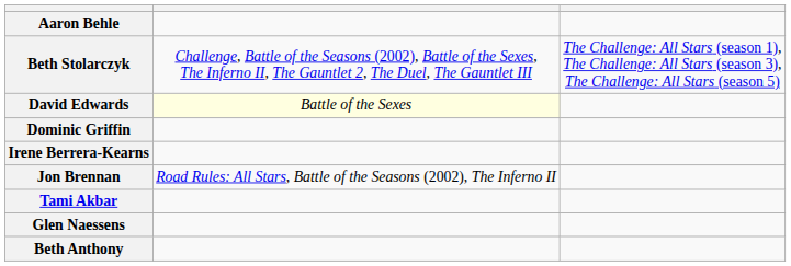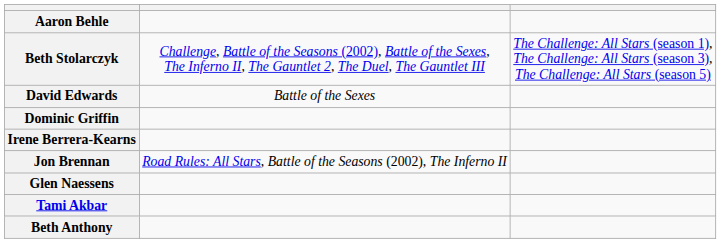David Edwards | column 2: lightyellow background -> no background
rows swapped: Tami Akbar <-> Glen Naessens
